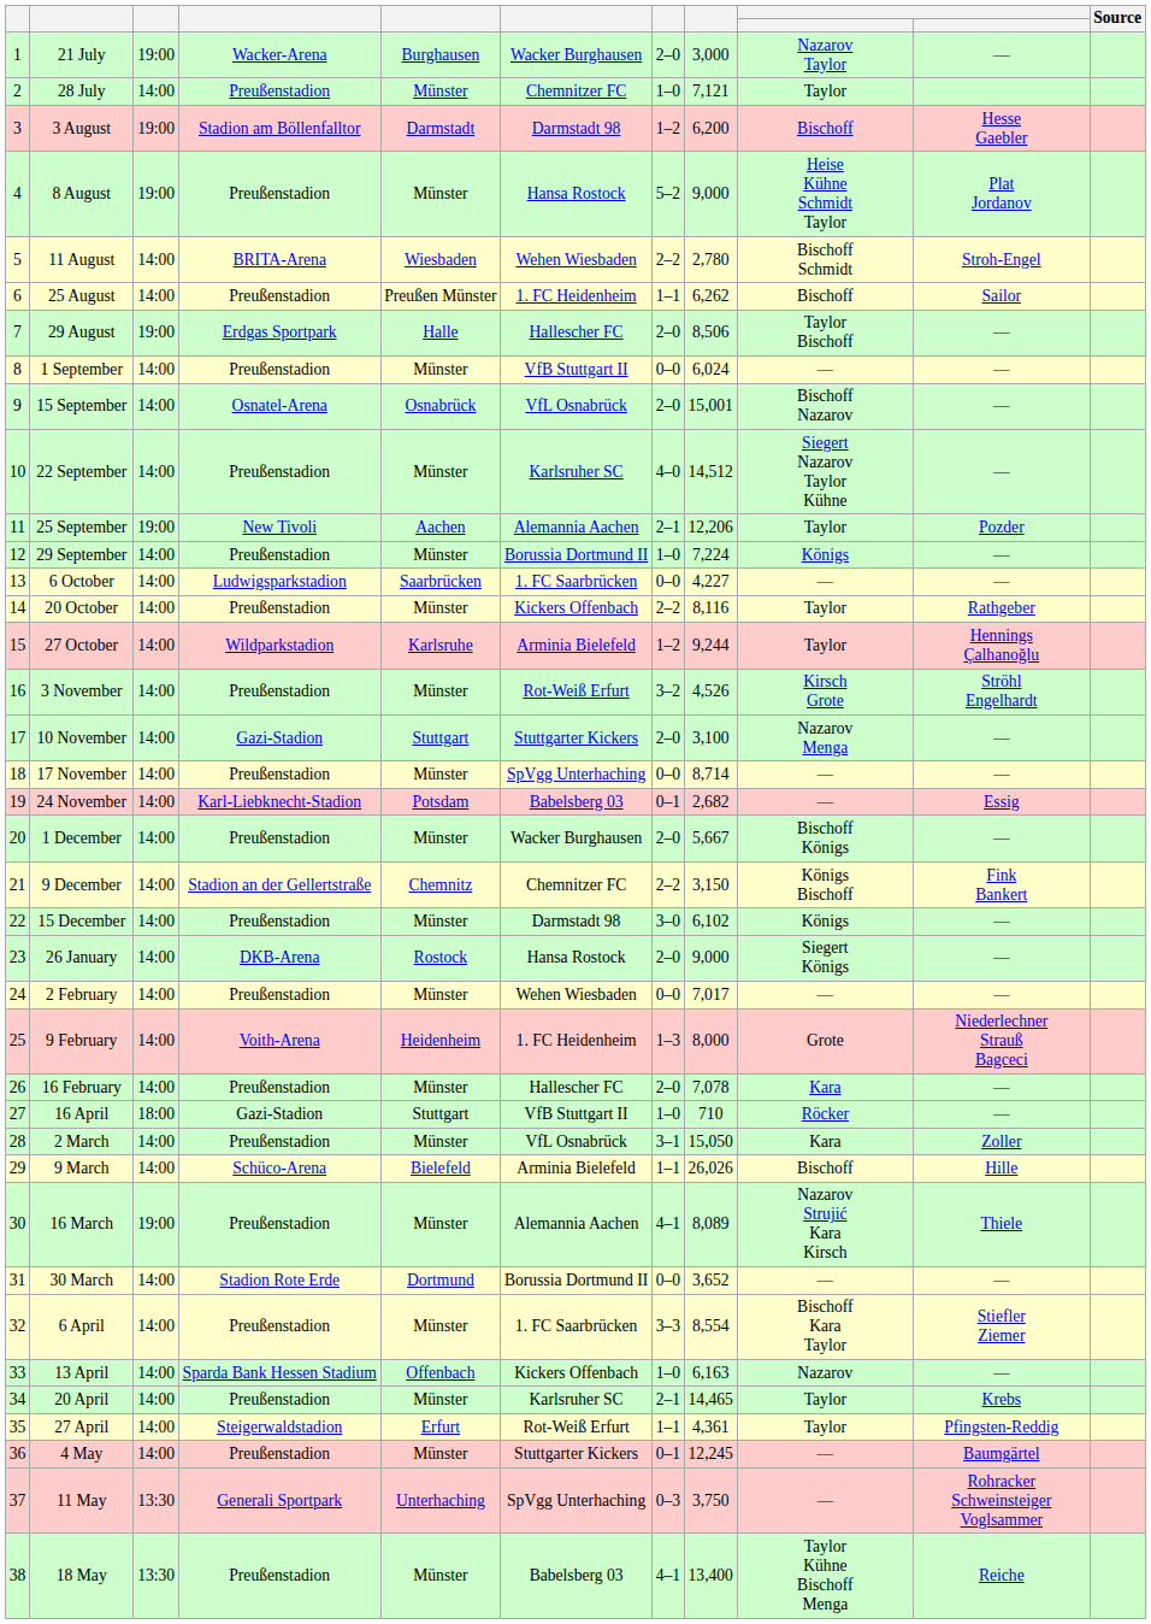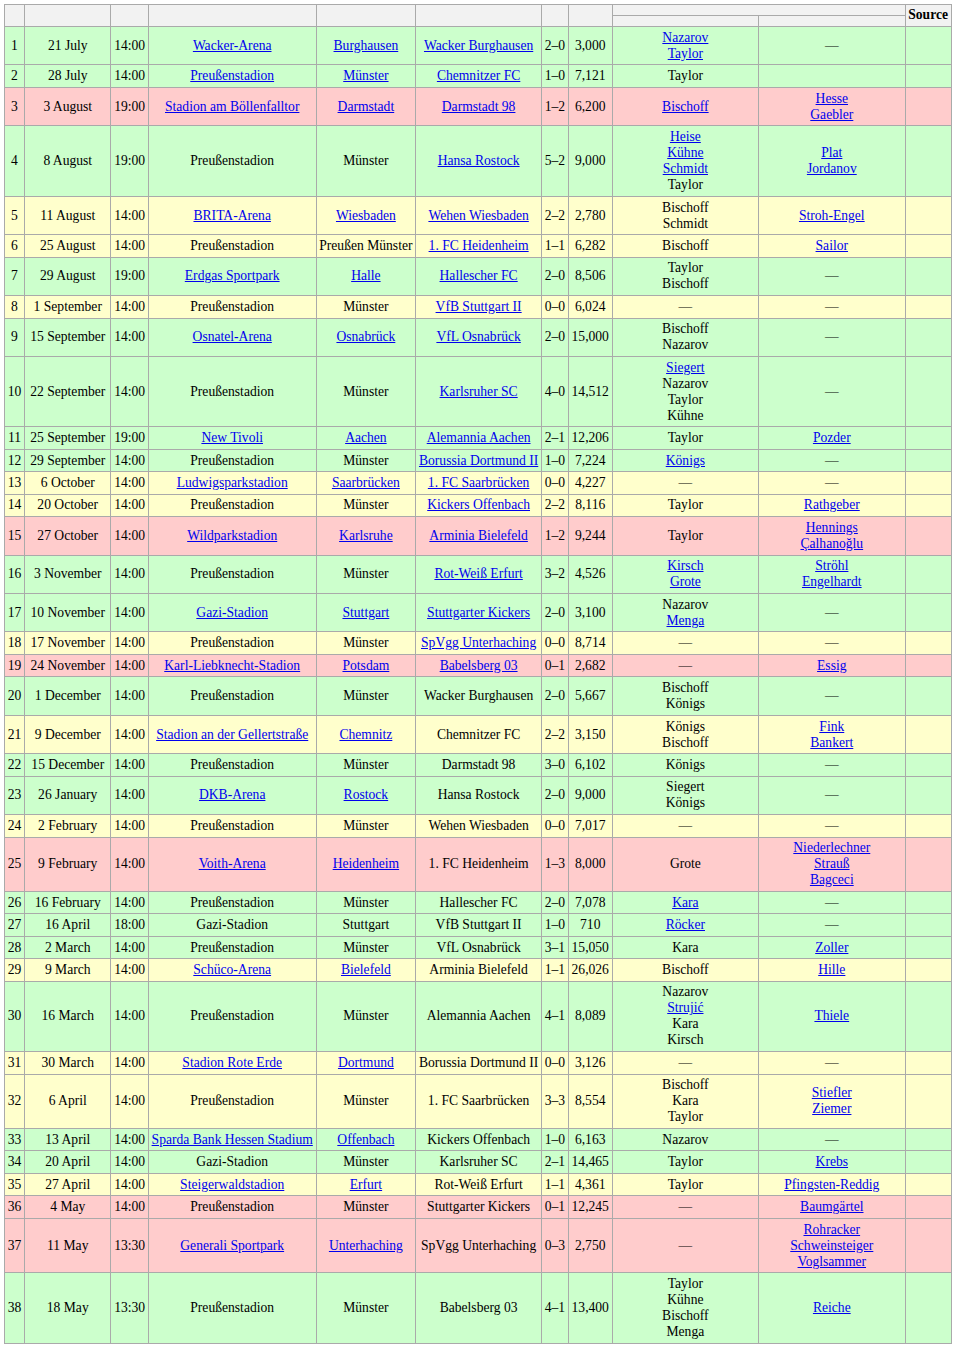21 July | column 3: 19:00 -> 14:00
25 August | column 8: 6,262 -> 6,282
15 September | column 8: 15,001 -> 15,000
16 March | column 3: 19:00 -> 14:00
30 March | column 8: 3,652 -> 3,126
20 April | column 4: Preußenstadion -> Gazi-Stadion
11 May | column 8: 3,750 -> 2,750
